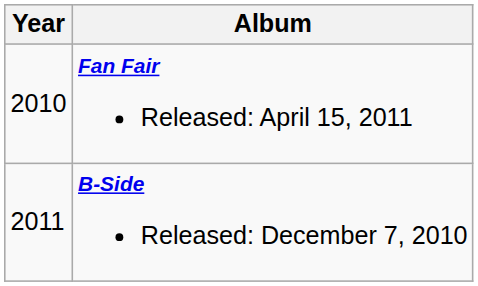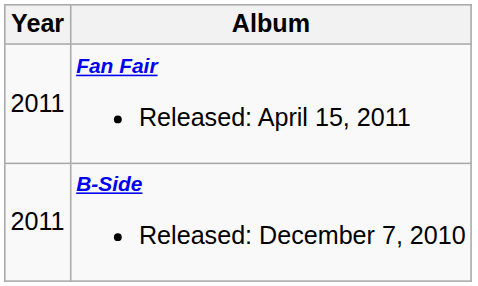Fan Fair Released: April 15, 2011 | Year: 2010 -> 2011
